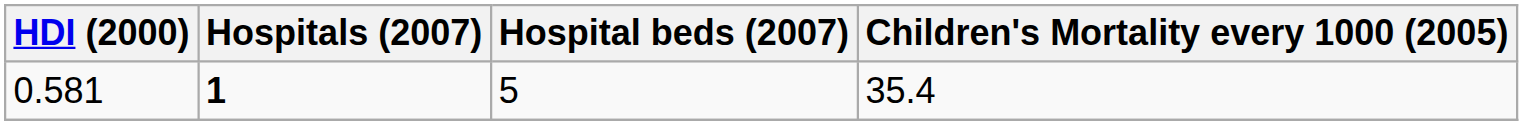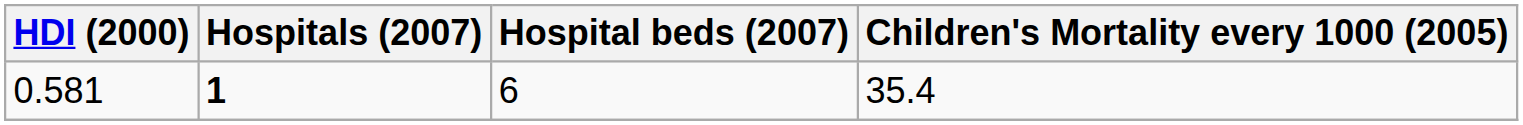0.581 | Hospital beds (2007): 5 -> 6
